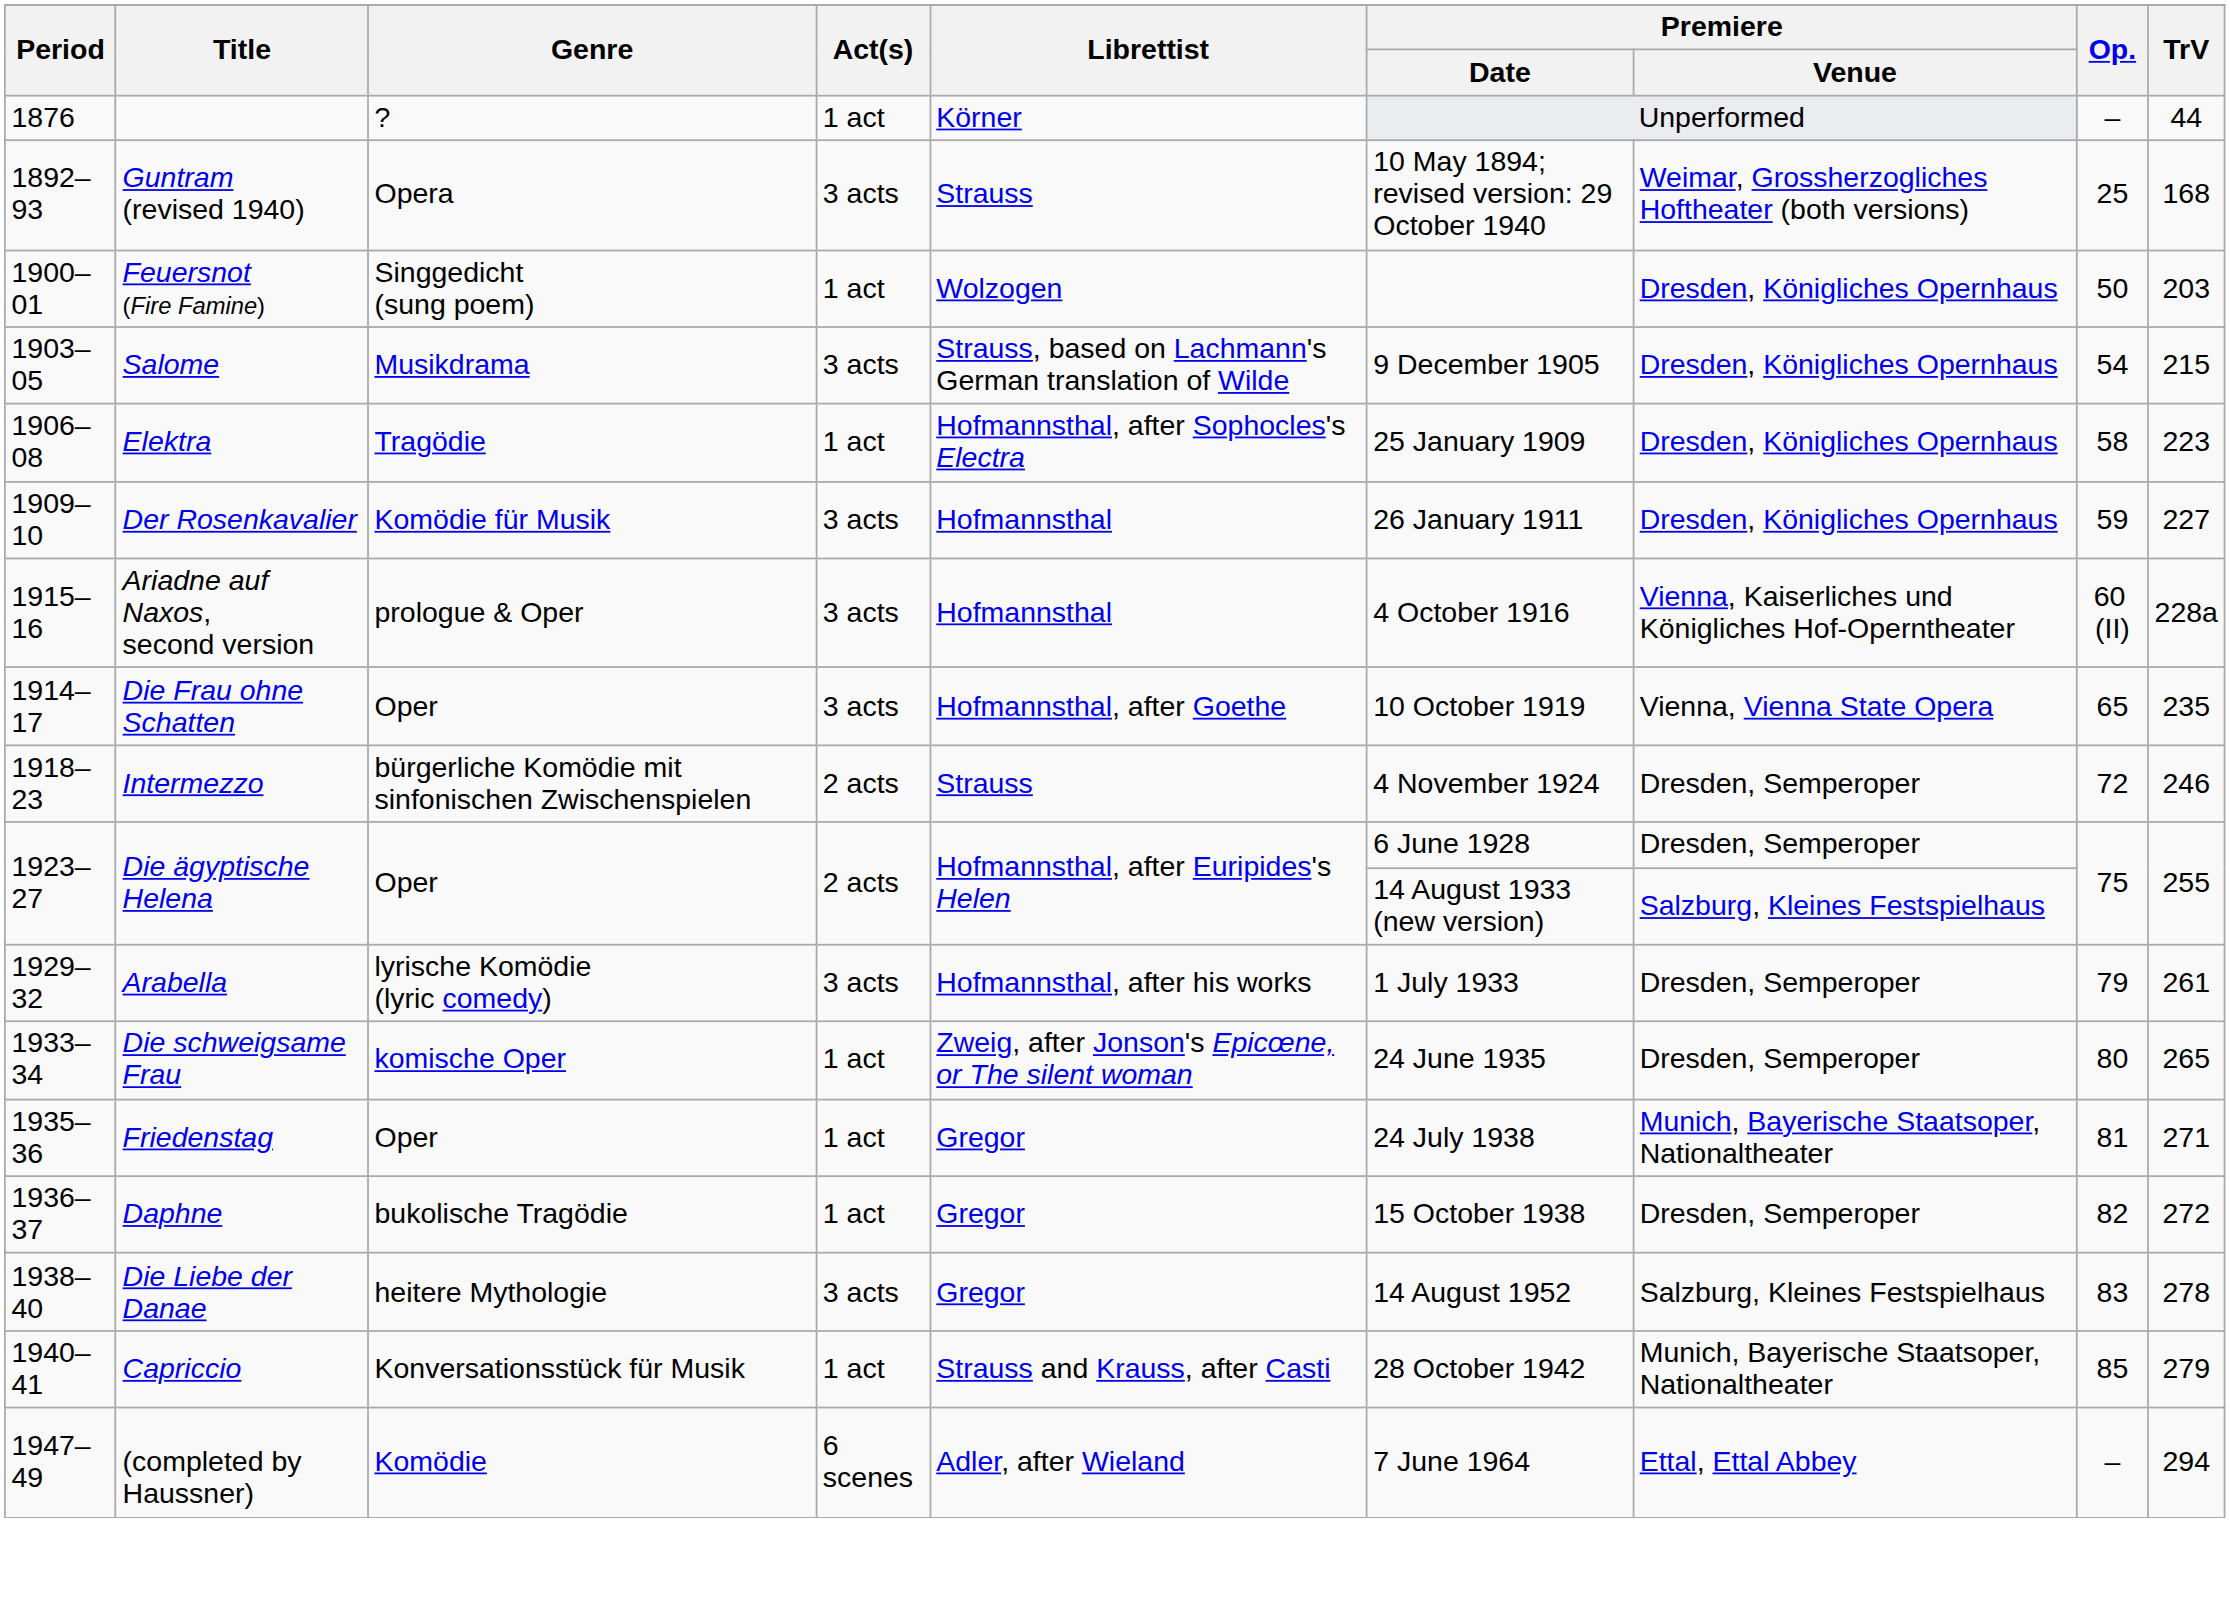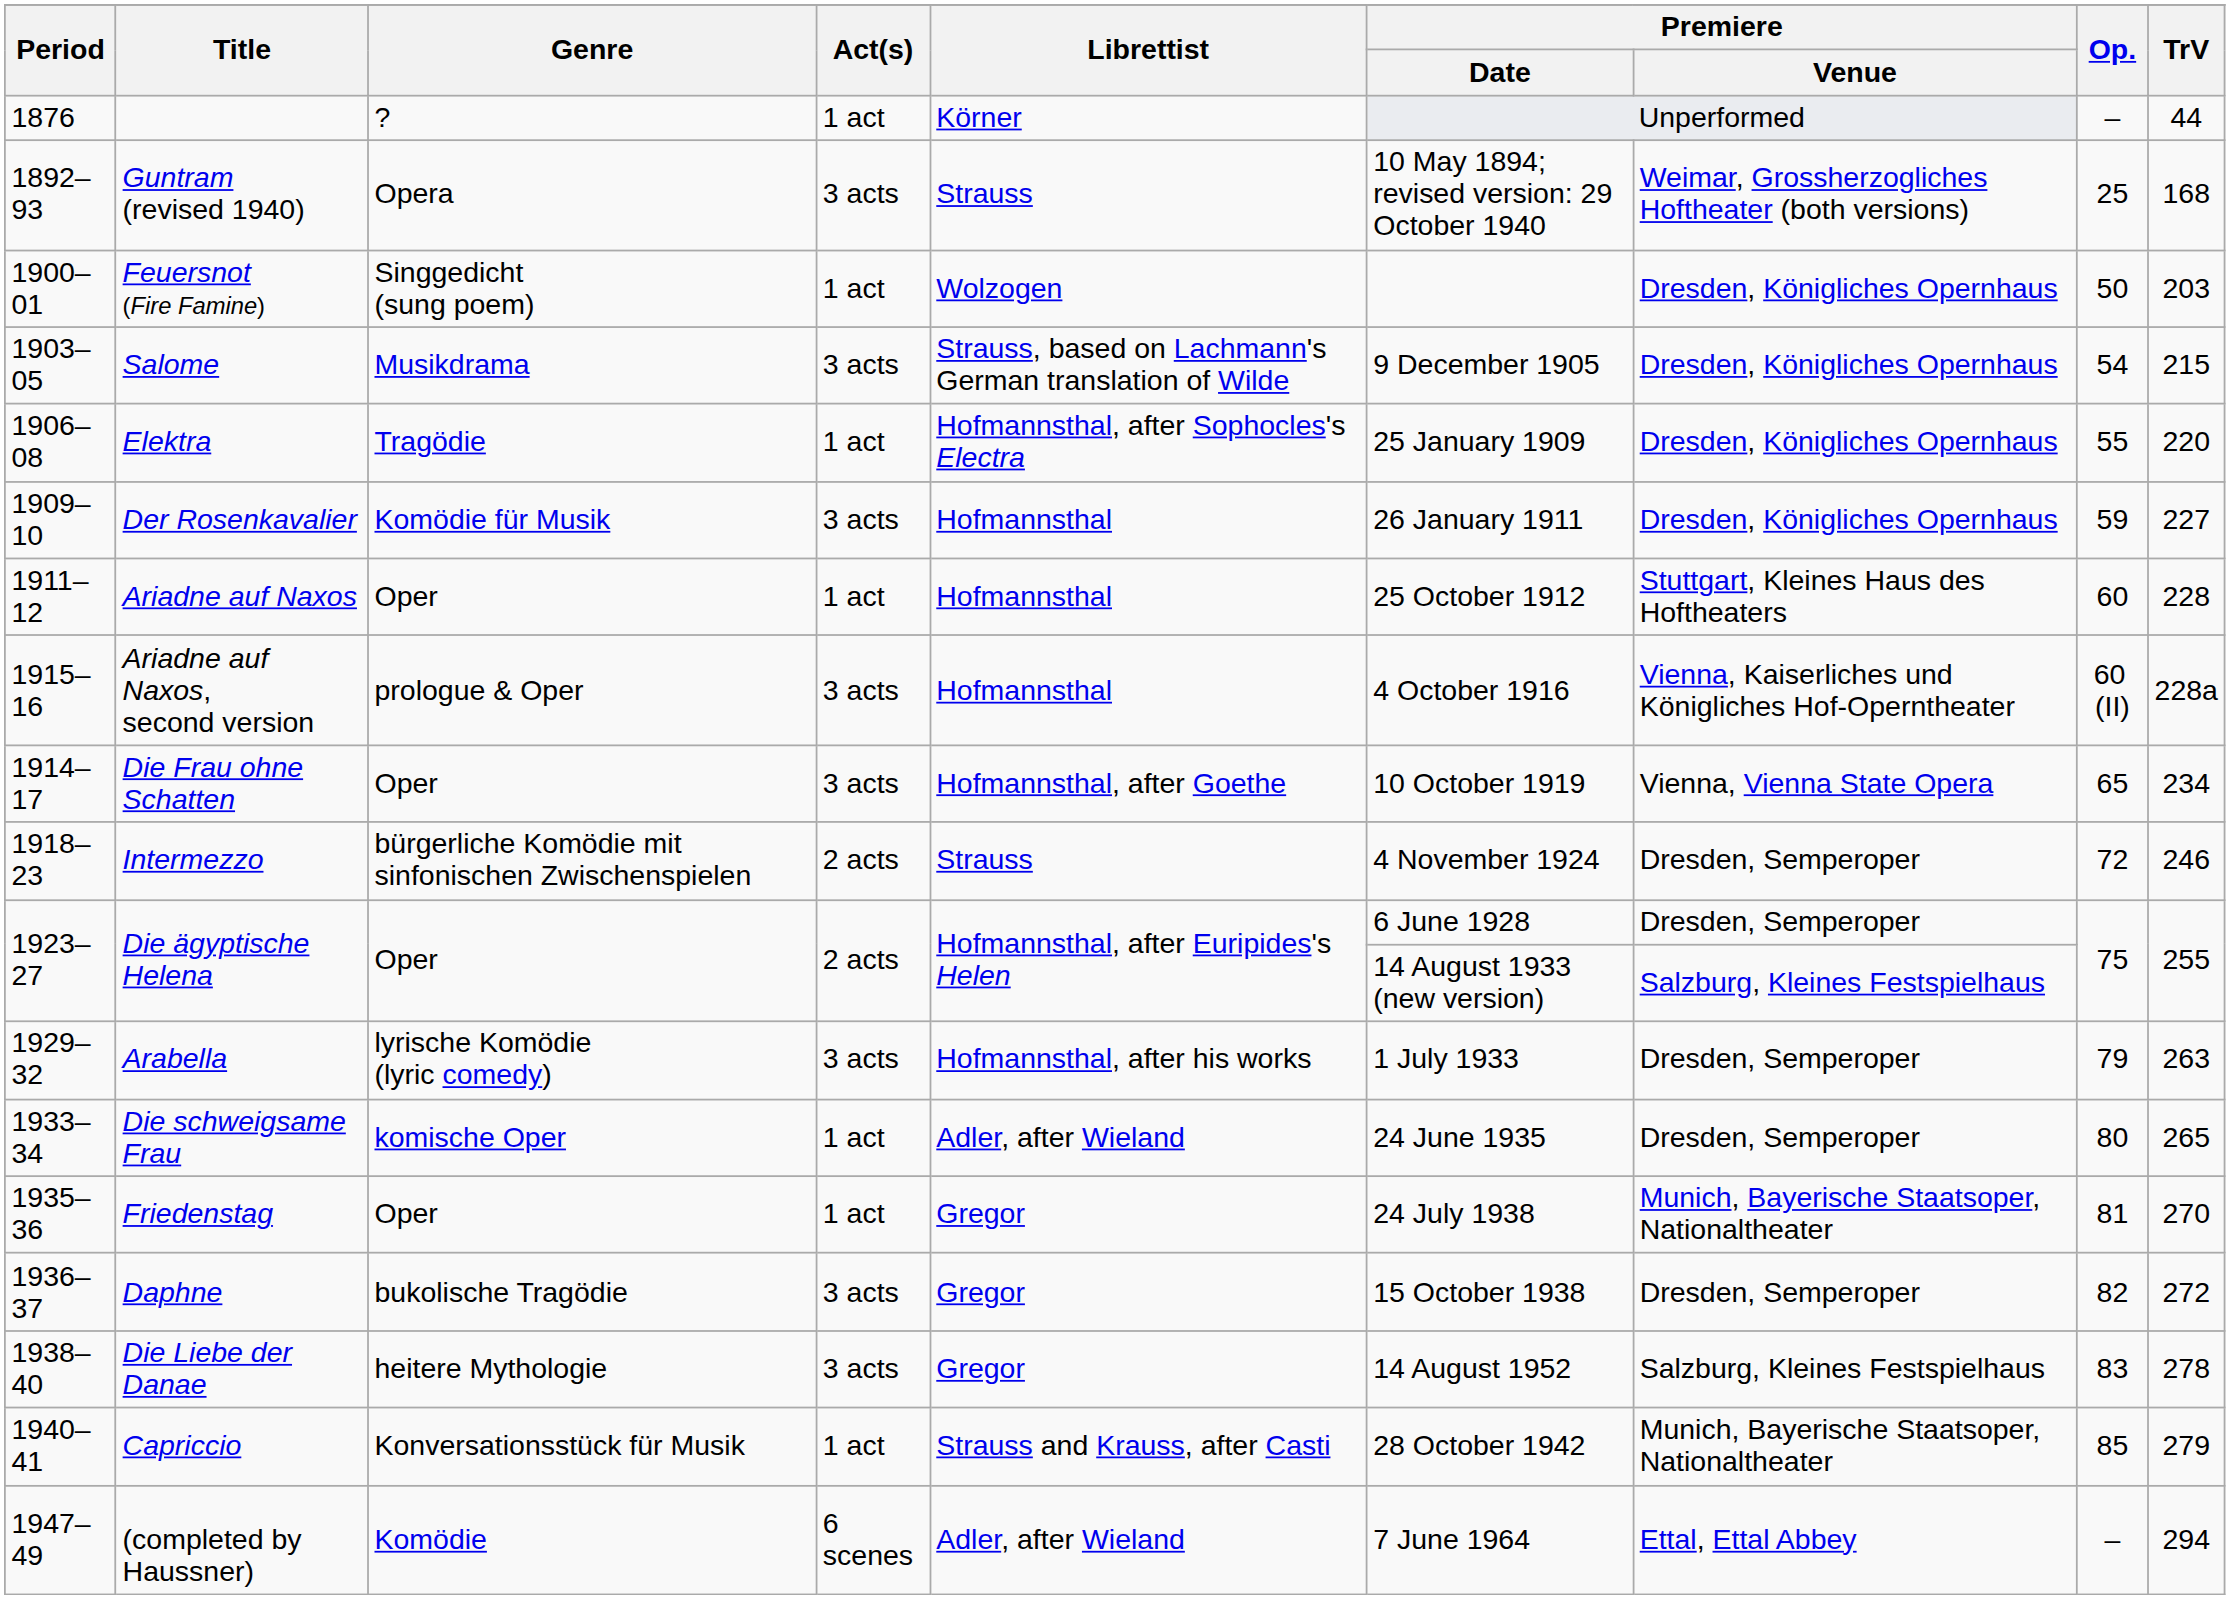Elektra | Op.: 58 -> 55
Elektra | TrV: 223 -> 220
+ row: 1911–12 | Ariadne auf Naxos | Oper | 1 act | Hofmannsthal | 25 October 1912 | Stuttgart, Kleines Haus des Hoftheaters | 60 | 228
Die Frau ohne Schatten | TrV: 235 -> 234
Arabella | TrV: 261 -> 263
Die schweigsame Frau | Librettist: Zweig, after Jonson's Epicœne, or The silent woman -> Adler, after Wieland
Friedenstag | TrV: 271 -> 270
Daphne | Act(s): 1 act -> 3 acts
